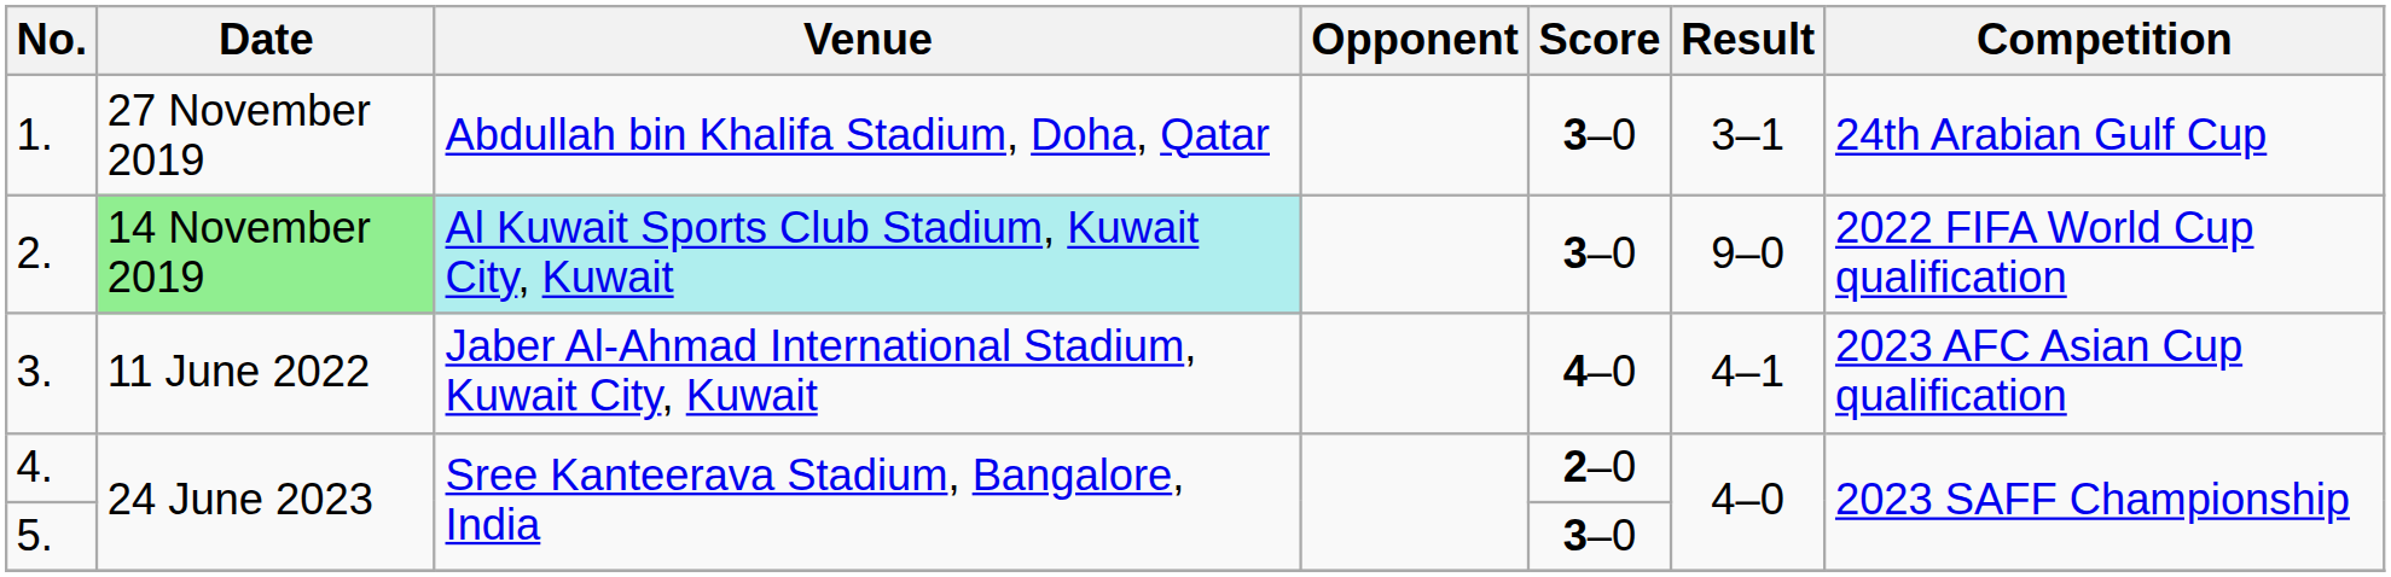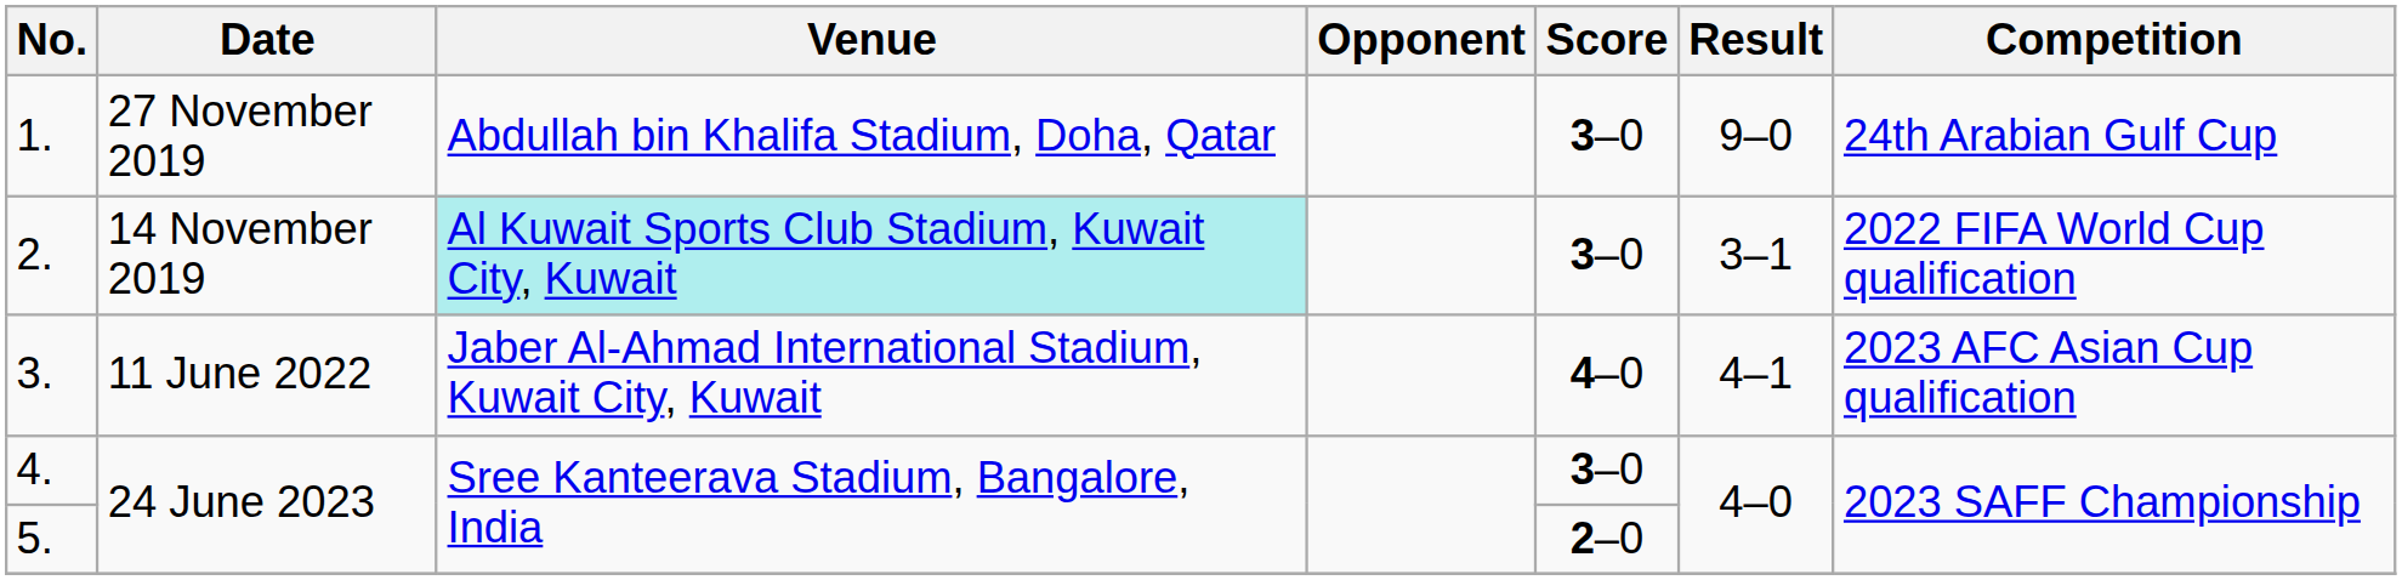1. | Result: 3–1 -> 9–0
2. | Date: lightgreen background -> no background
2. | Result: 9–0 -> 3–1
4. | Score: 2–0 -> 3–0
5. | Score: 3–0 -> 2–0
